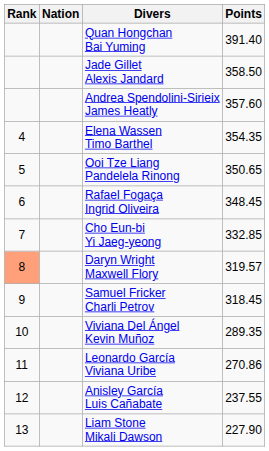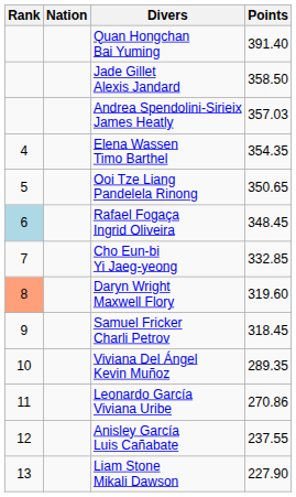Andrea Spendolini-Sirieix James Heatly | Points: 357.60 -> 357.03
Rafael Fogaça Ingrid Oliveira | Rank: no background -> lightblue background
Daryn Wright Maxwell Flory | Points: 319.57 -> 319.60
